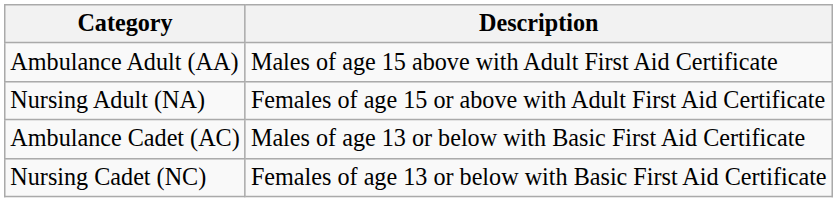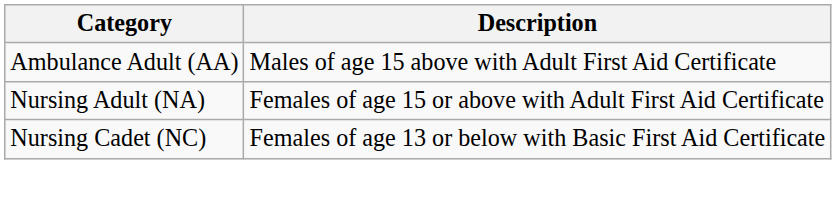- row: Ambulance Cadet (AC) | Males of age 13 or below with Basic First Aid Certificate
